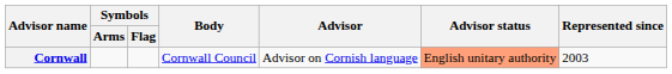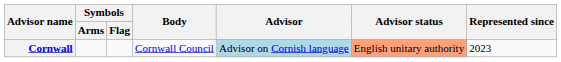Cornwall | Advisor: no background -> lightblue background
Cornwall | Represented since: 2003 -> 2023
